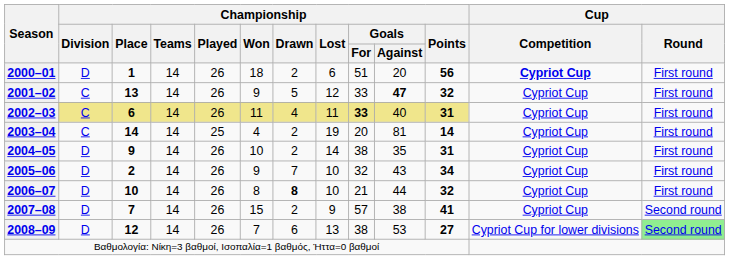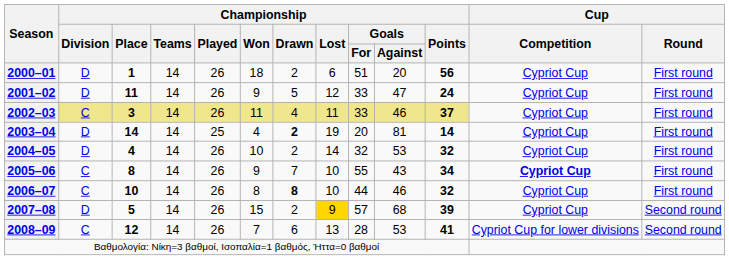2000–01 | Cup / Competition: bold -> normal
2001–02 | Championship / Division: C -> D
2001–02 | Championship / Place: 13 -> 11
2001–02 | Championship / Goals / Against: bold -> normal
2001–02 | Championship / Points: 32 -> 24
2002–03 | Championship / Place: 6 -> 3
2002–03 | Championship / Goals / For: bold -> normal
2002–03 | Championship / Goals / Against: 40 -> 46
2002–03 | Championship / Points: 31 -> 37
2003–04 | Championship / Division: C -> D
2003–04 | Championship / Drawn: normal -> bold
2004–05 | Championship / Place: 9 -> 4
2004–05 | Championship / Goals / For: 38 -> 32
2004–05 | Championship / Goals / Against: 35 -> 53
2004–05 | Championship / Points: 31 -> 32
2005–06 | Championship / Division: D -> C
2005–06 | Championship / Place: 2 -> 8
2005–06 | Championship / Goals / For: 32 -> 55
2005–06 | Cup / Competition: normal -> bold
2006–07 | Championship / Division: D -> C
2006–07 | Championship / Goals / For: 21 -> 44
2006–07 | Championship / Goals / Against: 44 -> 46
2007–08 | Championship / Place: 7 -> 5
2007–08 | Championship / Lost: no background -> gold background
2007–08 | Championship / Goals / Against: 38 -> 68
2007–08 | Championship / Points: 41 -> 39
2008–09 | Championship / Division: D -> C
2008–09 | Championship / Goals / For: 38 -> 28
2008–09 | Championship / Points: 27 -> 41
2008–09 | Cup / Round: lightgreen background -> no background
